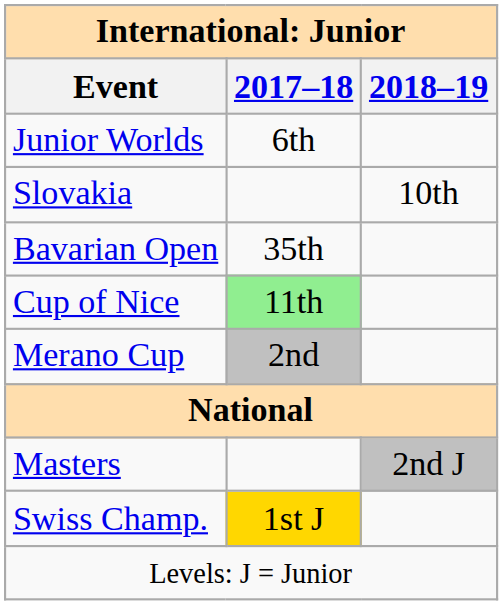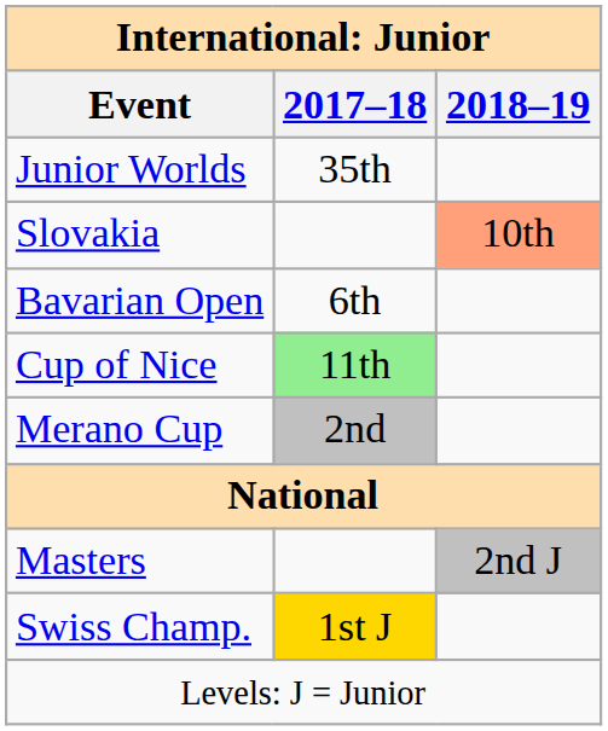Junior Worlds | 2017–18: 6th -> 35th
Slovakia | 2018–19: no background -> lightsalmon background
Bavarian Open | 2017–18: 35th -> 6th
